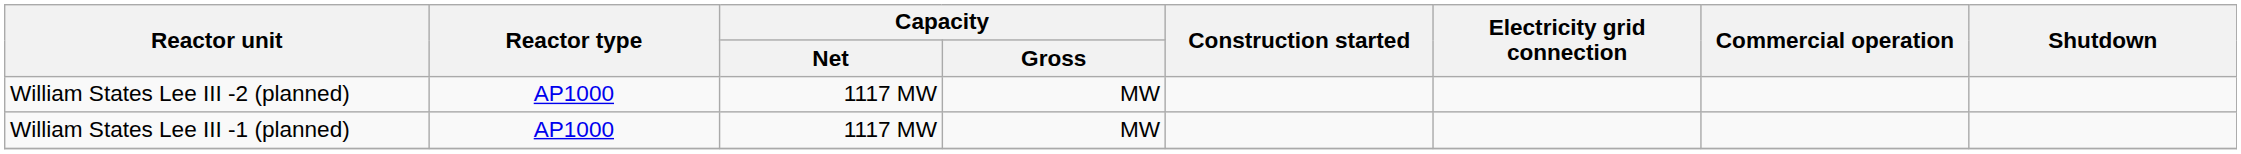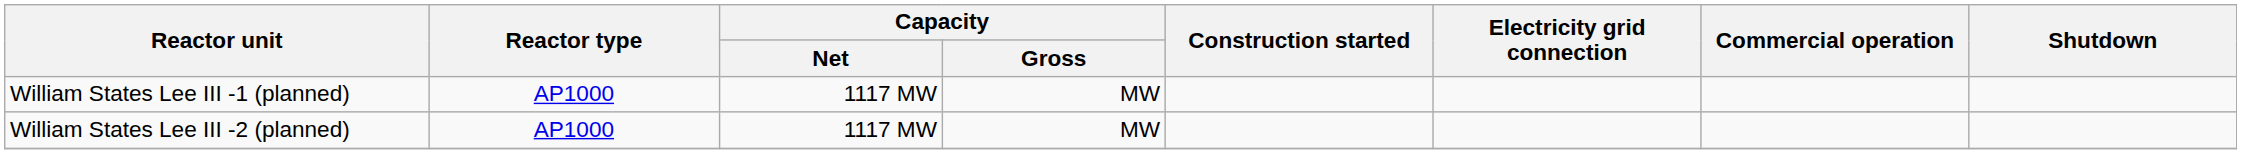rows swapped: William States Lee III -1 (planned) <-> William States Lee III -2 (planned)
